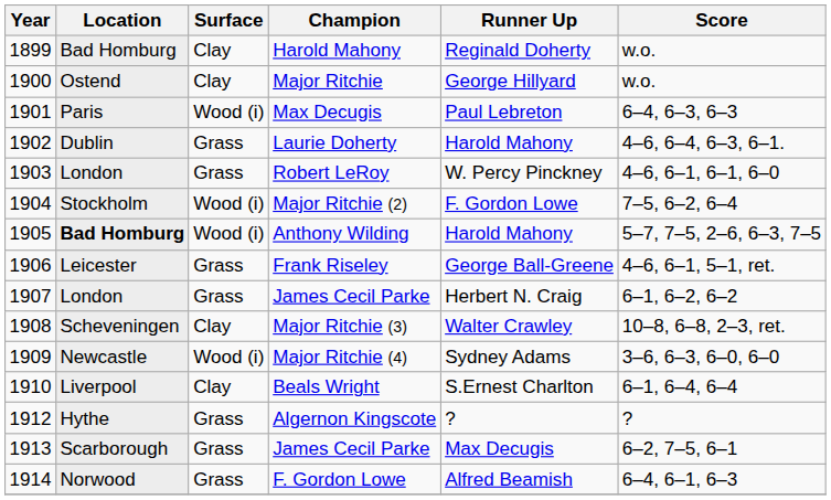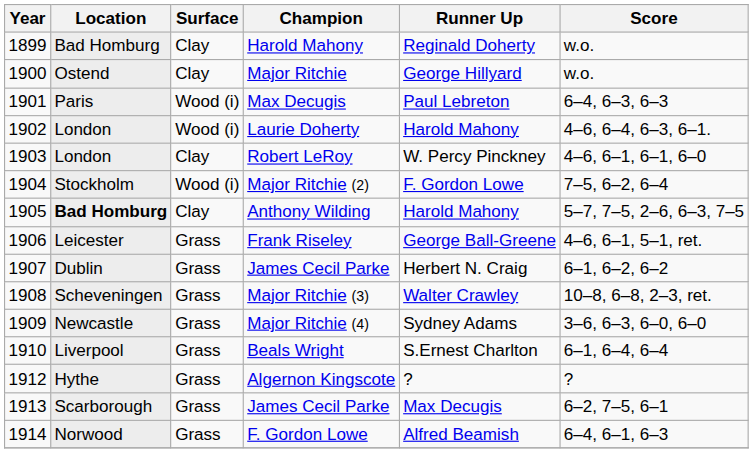Laurie Doherty | Location: Dublin -> London
Laurie Doherty | Surface: Grass -> Wood (i)
Robert LeRoy | Surface: Grass -> Clay
Anthony Wilding | Surface: Wood (i) -> Clay
1907 / James Cecil Parke | Location: London -> Dublin
Major Ritchie (3) | Surface: Clay -> Grass
Major Ritchie (4) | Surface: Wood (i) -> Grass
Beals Wright | Surface: Clay -> Grass
